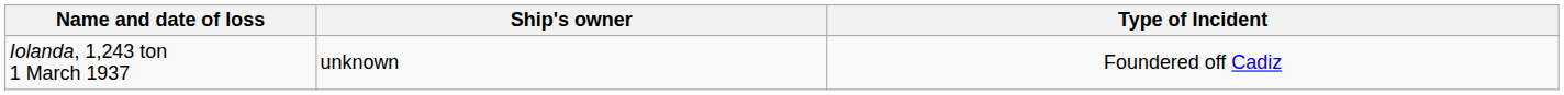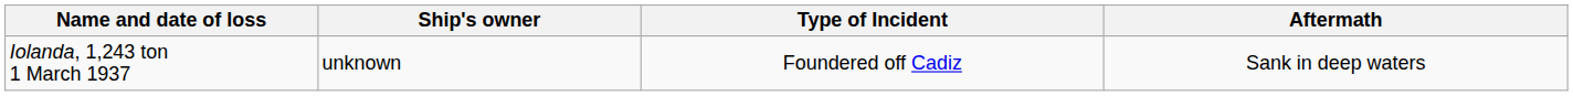+ column: Aftermath | Sank in deep waters
